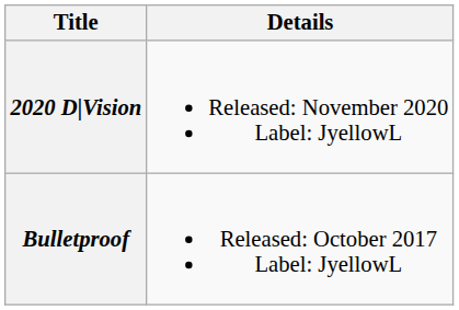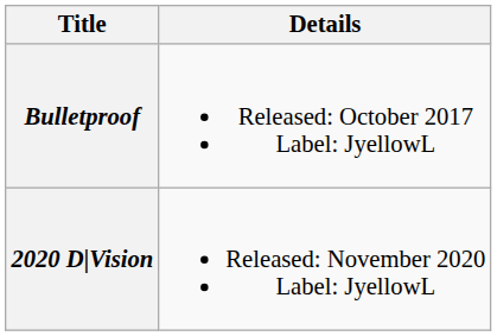rows swapped: Bulletproof <-> 2020 D|Vision
